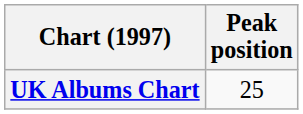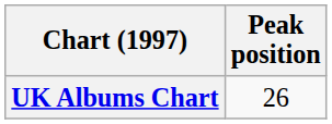UK Albums Chart | Peak position: 25 -> 26
